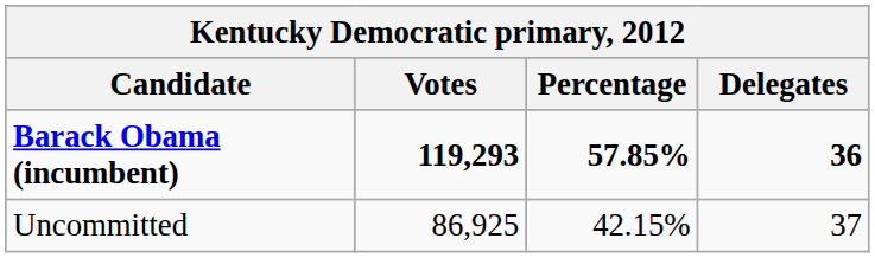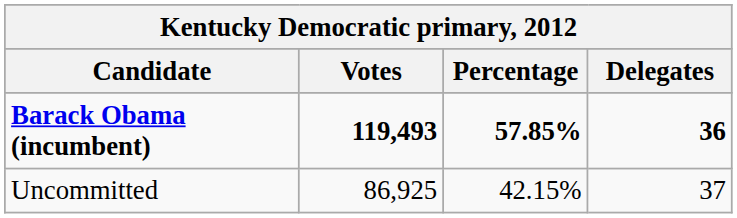Barack Obama (incumbent) | Votes: 119,293 -> 119,493
